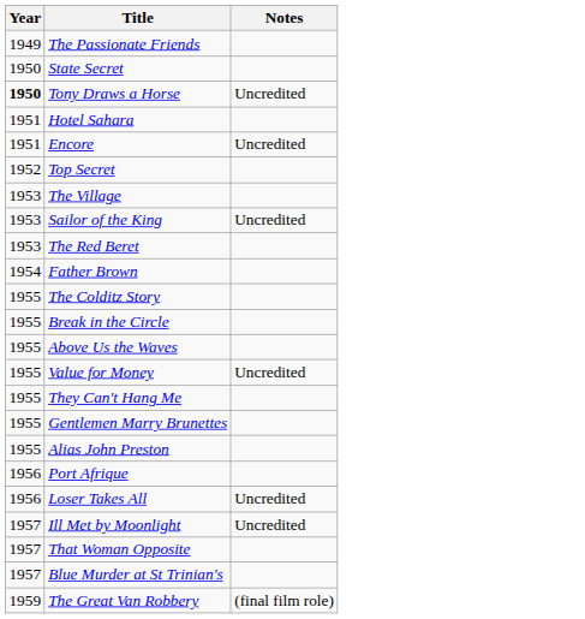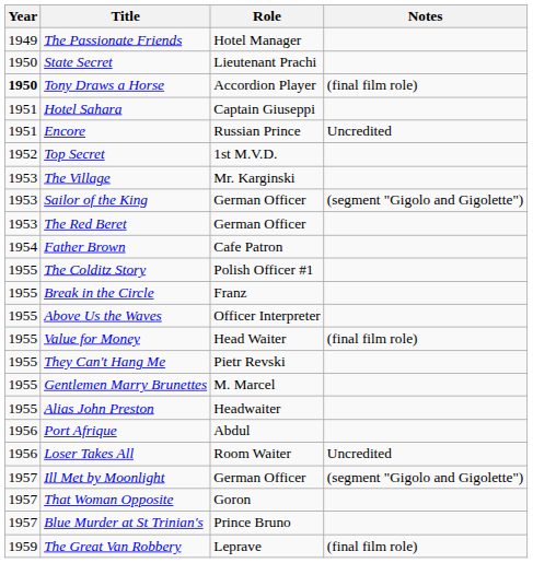+ column: Role | Hotel Manager | Lieutenant Prachi | Accordion Player | Captain Giuseppi | Russian Prince | 1st M.V.D. | Mr. Karginski | German Officer | German Officer | Cafe Patron | Polish Officer #1 | Franz | Officer Interpreter | Head Waiter | Pietr Revski | M. Marcel | Headwaiter | Abdul | Room Waiter | German Officer | Goron | Prince Bruno | Leprave
Tony Draws a Horse | Notes: Uncredited -> (final film role)
Sailor of the King | Notes: Uncredited -> (segment "Gigolo and Gigolette")
Value for Money | Notes: Uncredited -> (final film role)
Ill Met by Moonlight | Notes: Uncredited -> (segment "Gigolo and Gigolette")
